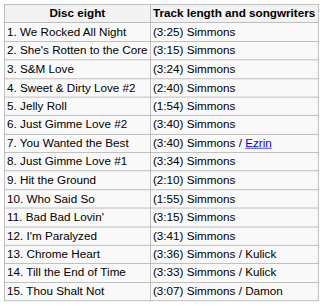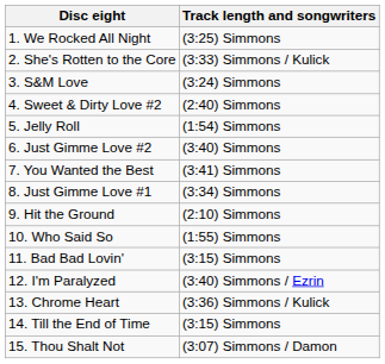2. She's Rotten to the Core | Track length and songwriters: (3:15) Simmons -> (3:33) Simmons / Kulick
7. You Wanted the Best | Track length and songwriters: (3:40) Simmons / Ezrin -> (3:41) Simmons
12. I'm Paralyzed | Track length and songwriters: (3:41) Simmons -> (3:40) Simmons / Ezrin
14. Till the End of Time | Track length and songwriters: (3:33) Simmons / Kulick -> (3:15) Simmons
